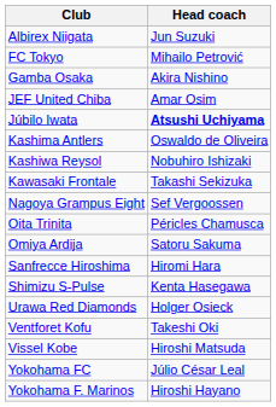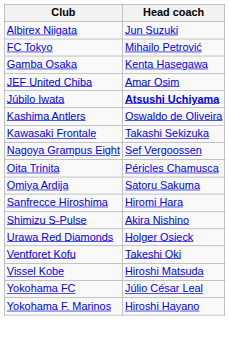Gamba Osaka | Head coach: Akira Nishino -> Kenta Hasegawa
- row: Kashiwa Reysol | Nobuhiro Ishizaki
Shimizu S-Pulse | Head coach: Kenta Hasegawa -> Akira Nishino
